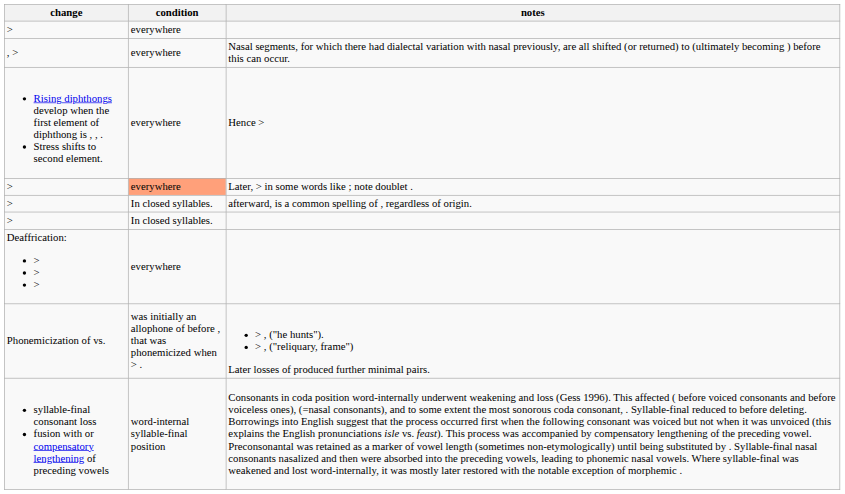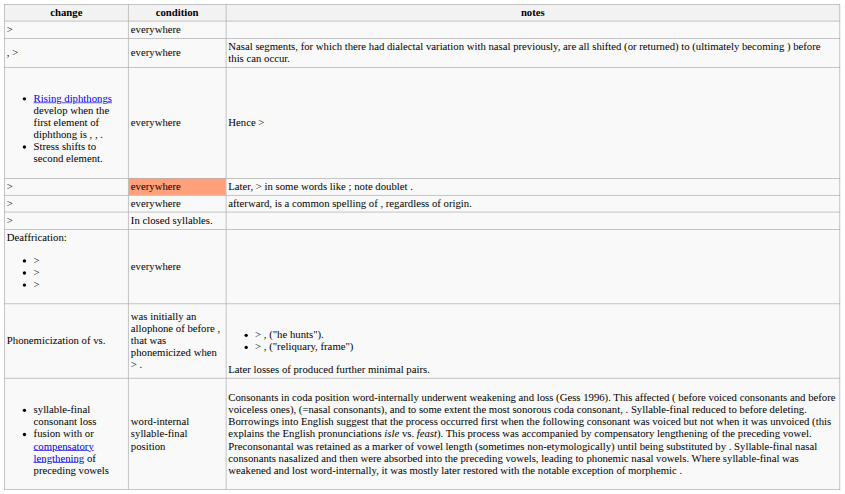afterward, is a common spelling of , regardless of origin. | condition: In closed syllables. -> everywhere
